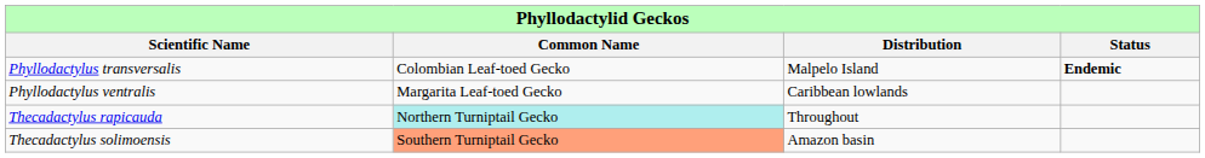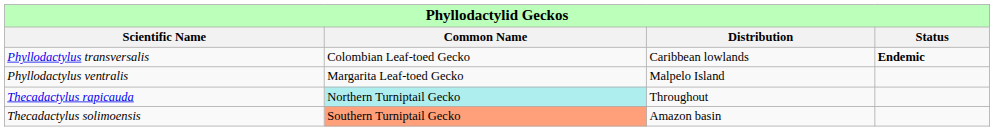Phyllodactylus transversalis | column 3: Malpelo Island -> Caribbean lowlands
Phyllodactylus ventralis | column 3: Caribbean lowlands -> Malpelo Island
